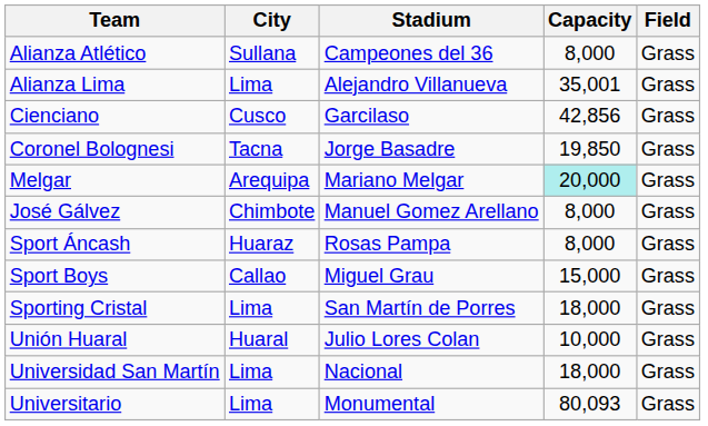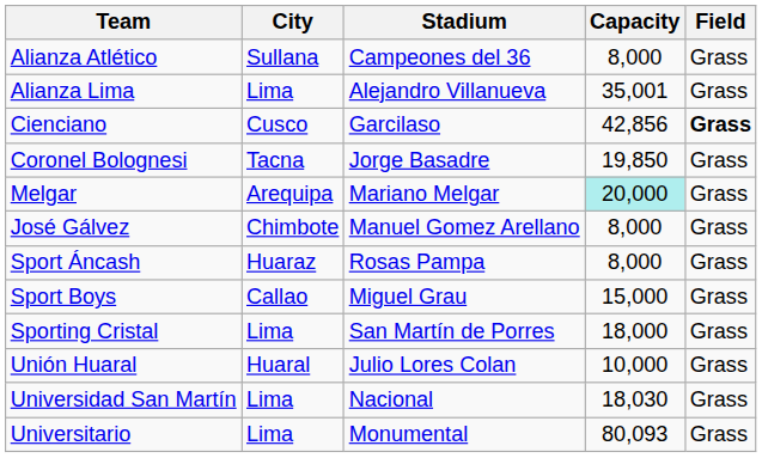Cienciano | Field: normal -> bold
Universidad San Martín | Capacity: 18,000 -> 18,030
